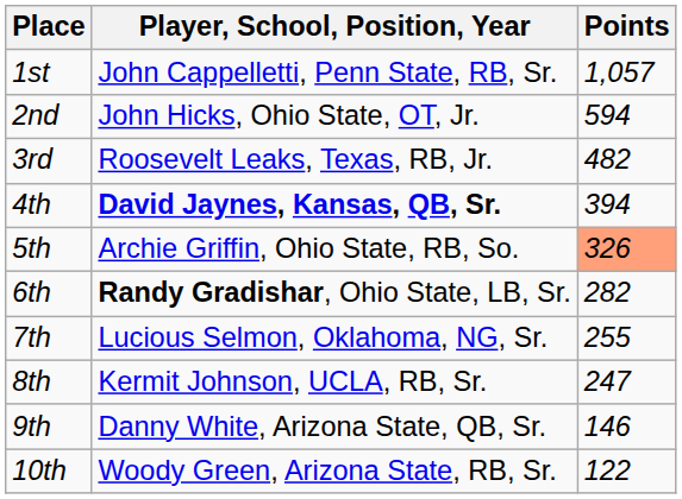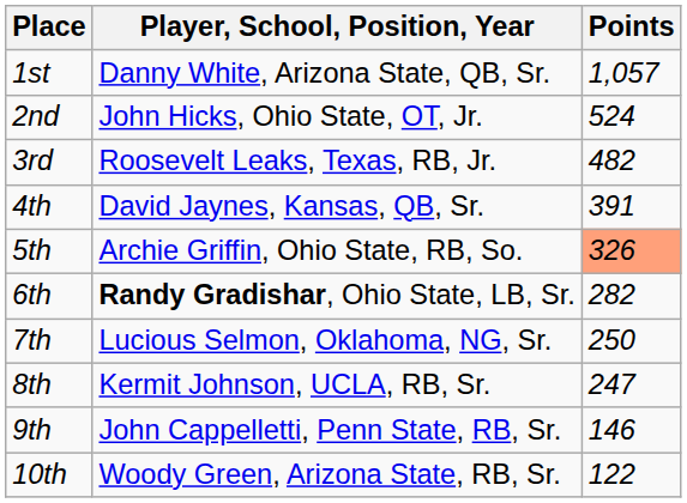1st | Player, School, Position, Year: John Cappelletti, Penn State, RB, Sr. -> Danny White, Arizona State, QB, Sr.
2nd | Points: 594 -> 524
4th | Player, School, Position, Year: bold -> normal
4th | Points: 394 -> 391
7th | Points: 255 -> 250
9th | Player, School, Position, Year: Danny White, Arizona State, QB, Sr. -> John Cappelletti, Penn State, RB, Sr.
